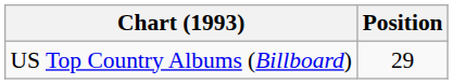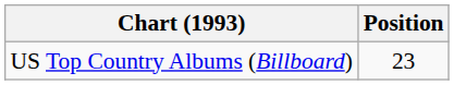US Top Country Albums (Billboard) | Position: 29 -> 23
